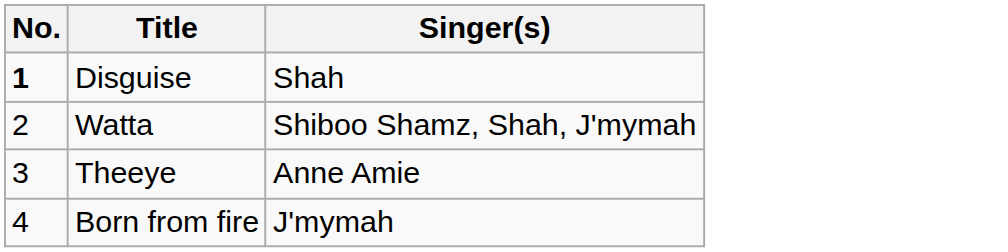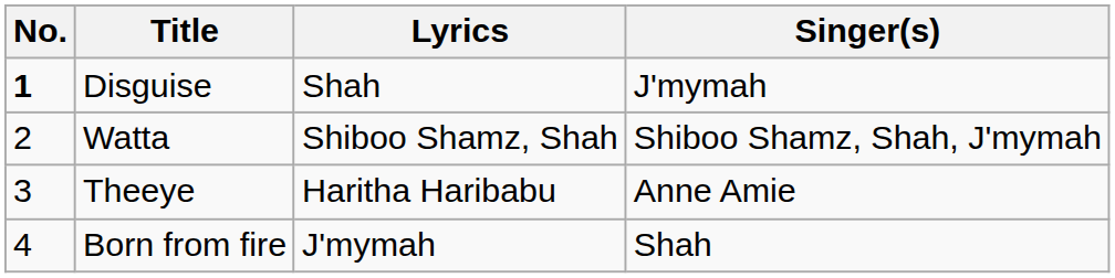+ column: Lyrics | Shah | Shiboo Shamz, Shah | Haritha Haribabu | J'mymah
Disguise | Singer(s): Shah -> J'mymah
Born from fire | Singer(s): J'mymah -> Shah
